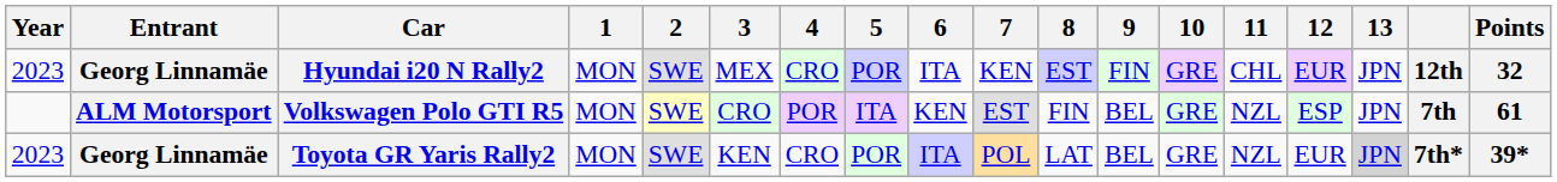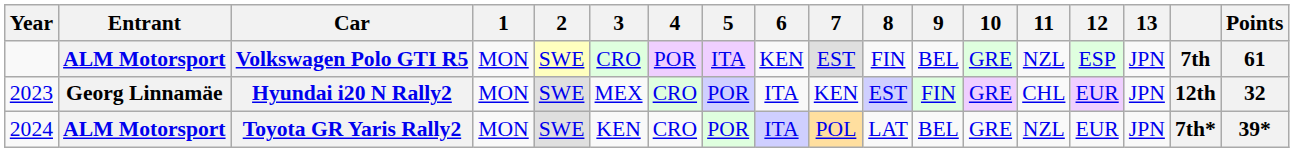rows swapped: Volkswagen Polo GTI R5 <-> Hyundai i20 N Rally2
Toyota GR Yaris Rally2 | Year: 2023 -> 2024
Toyota GR Yaris Rally2 | Entrant: Georg Linnamäe -> ALM Motorsport
Toyota GR Yaris Rally2 | 13: lightgrey background -> no background
